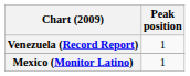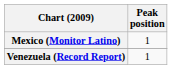rows swapped: Mexico (Monitor Latino) <-> Venezuela (Record Report)
